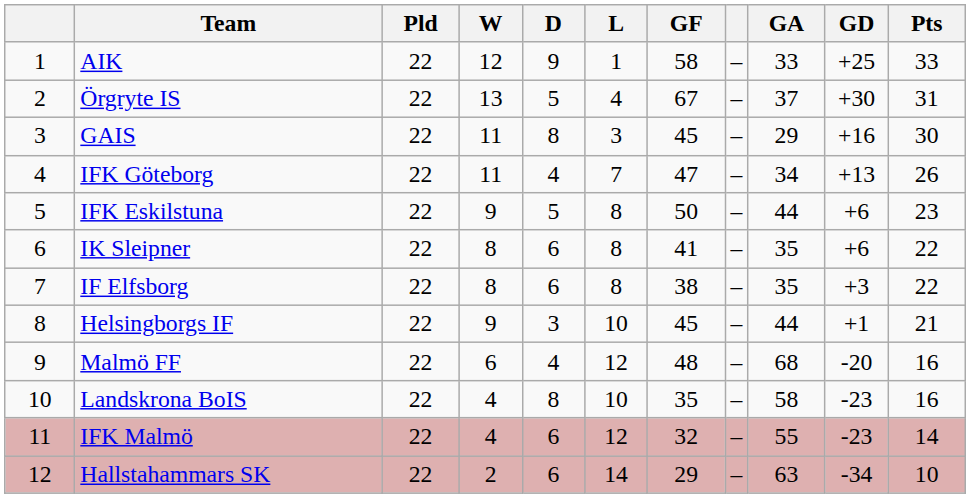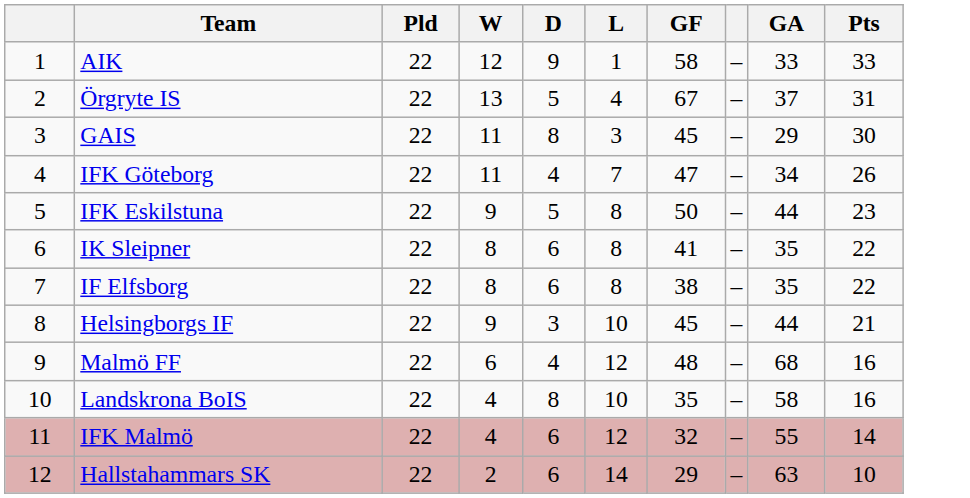- column: GD | +25 | +30 | +16 | +13 | +6 | +6 | +3 | +1 | -20 | -23 | -23 | -34
